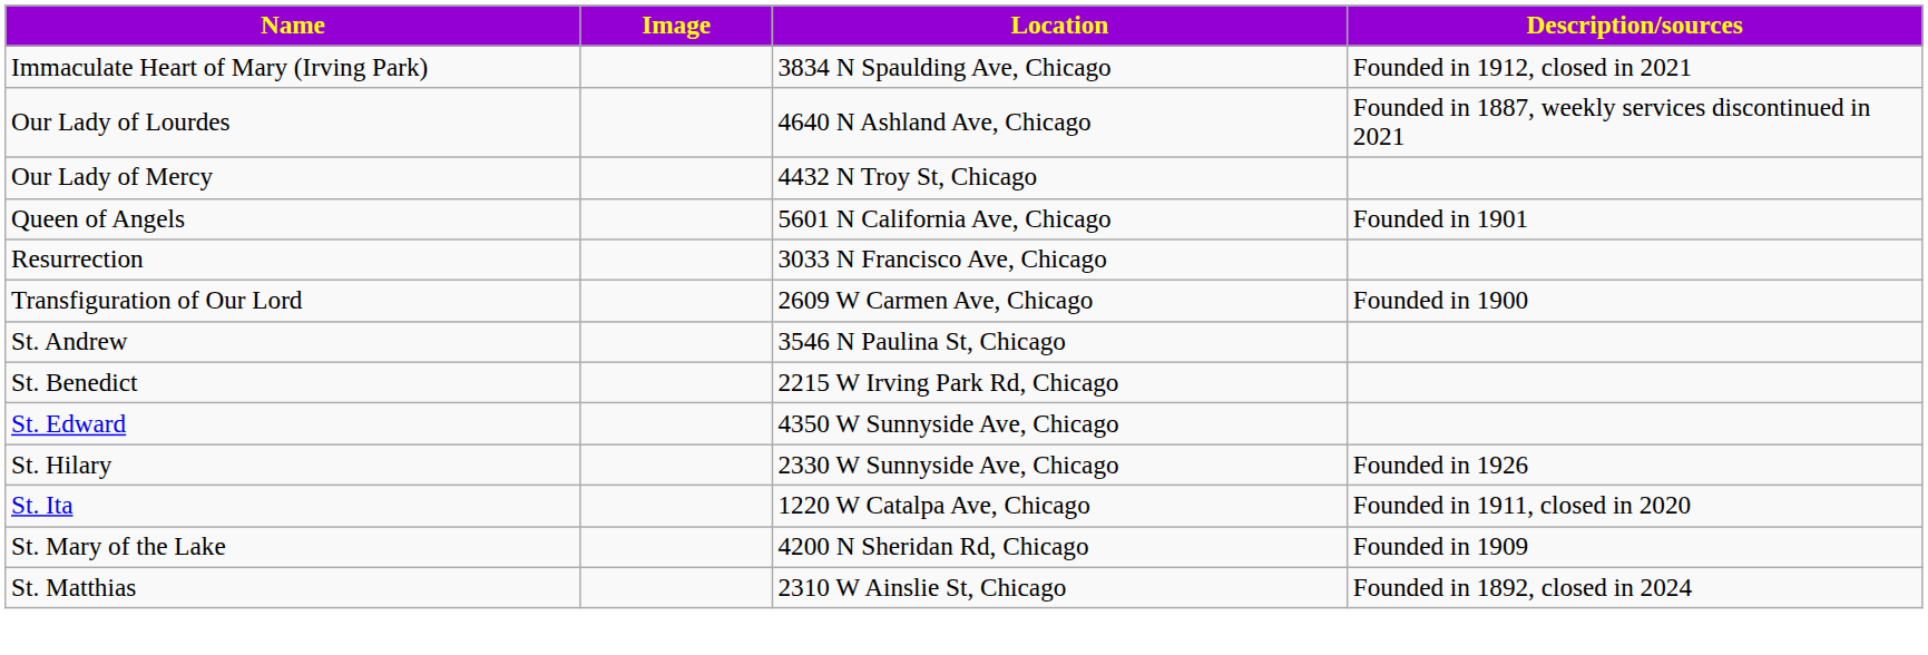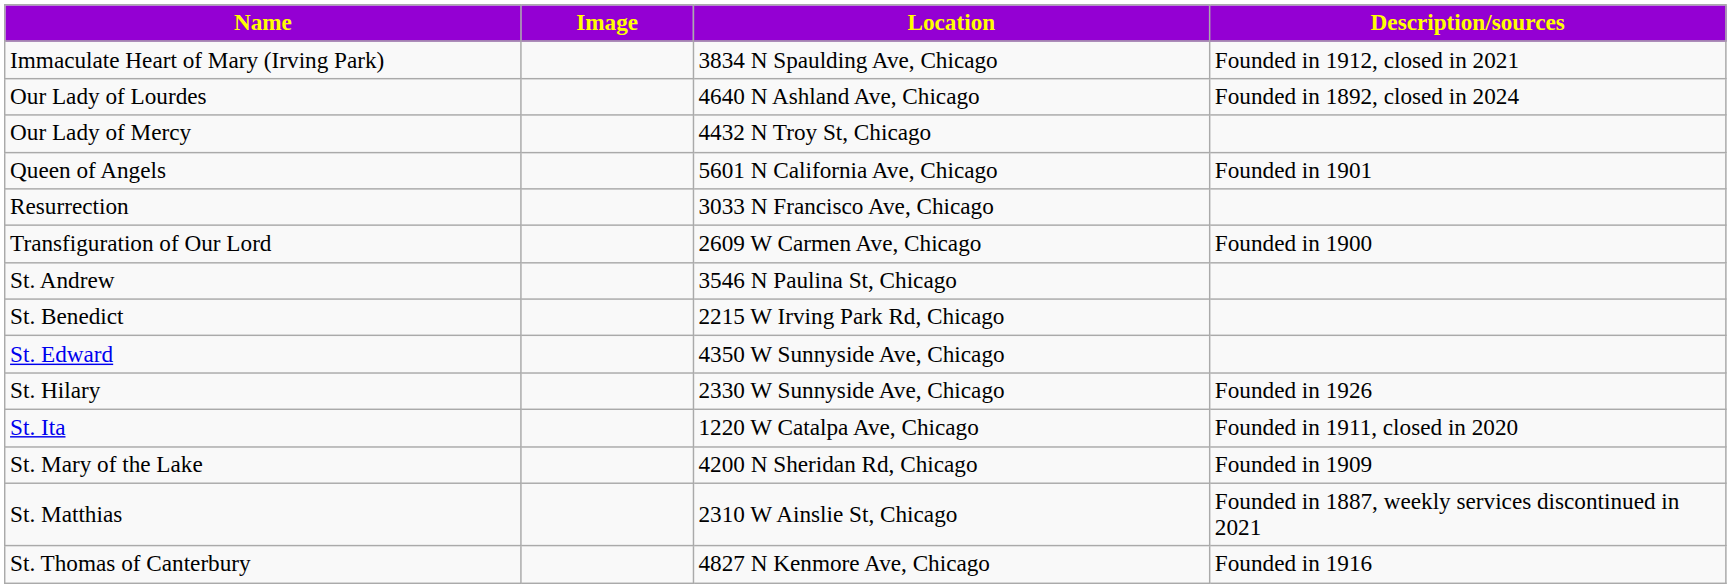Our Lady of Lourdes | Description/sources: Founded in 1887, weekly services discontinued in 2021 -> Founded in 1892, closed in 2024
St. Matthias | Description/sources: Founded in 1892, closed in 2024 -> Founded in 1887, weekly services discontinued in 2021
+ row: St. Thomas of Canterbury | 4827 N Kenmore Ave, Chicago | Founded in 1916
